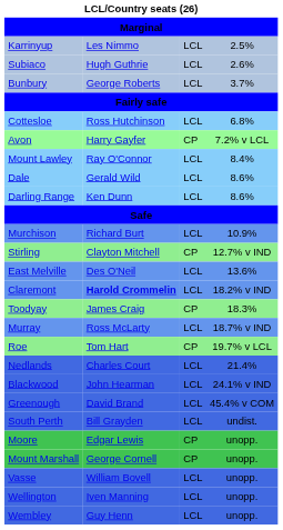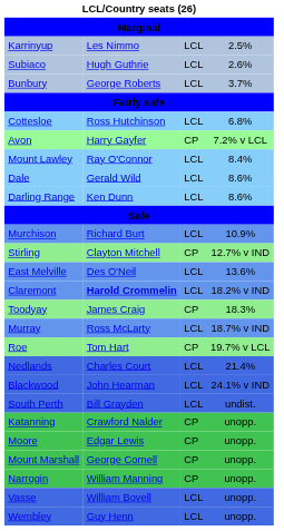- row: Greenough | David Brand | LCL | 45.4% v COM
+ row: Katanning | Crawford Nalder | CP | unopp.
+ row: Narrogin | William Manning | CP | unopp.
- row: Wellington | Iven Manning | LCL | unopp.
